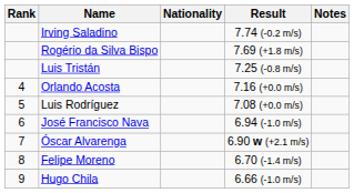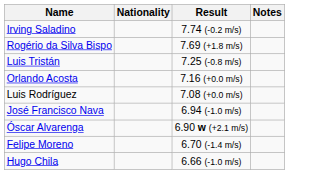- column: Rank | 4 | 5 | 6 | 7 | 8 | 9
